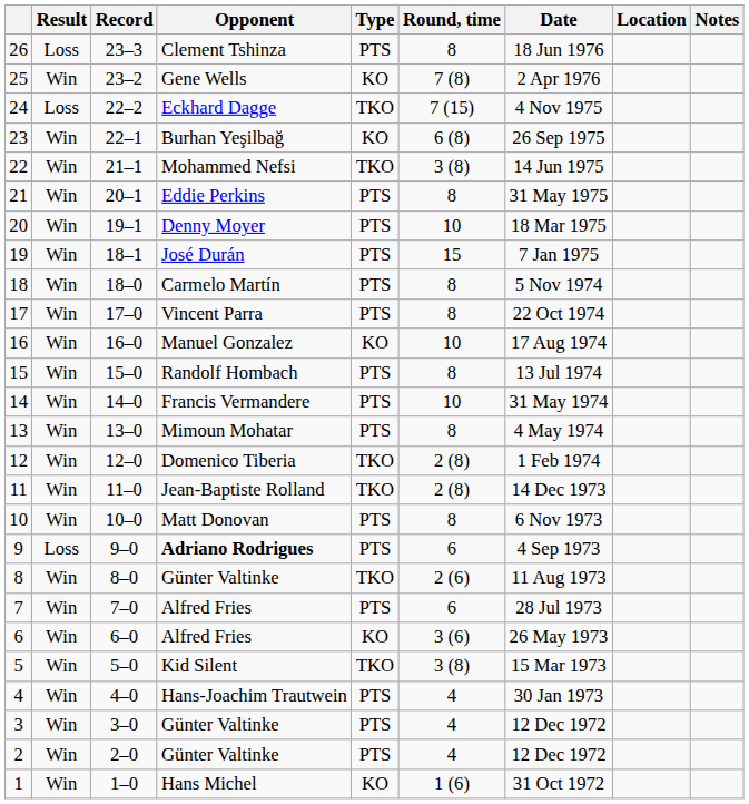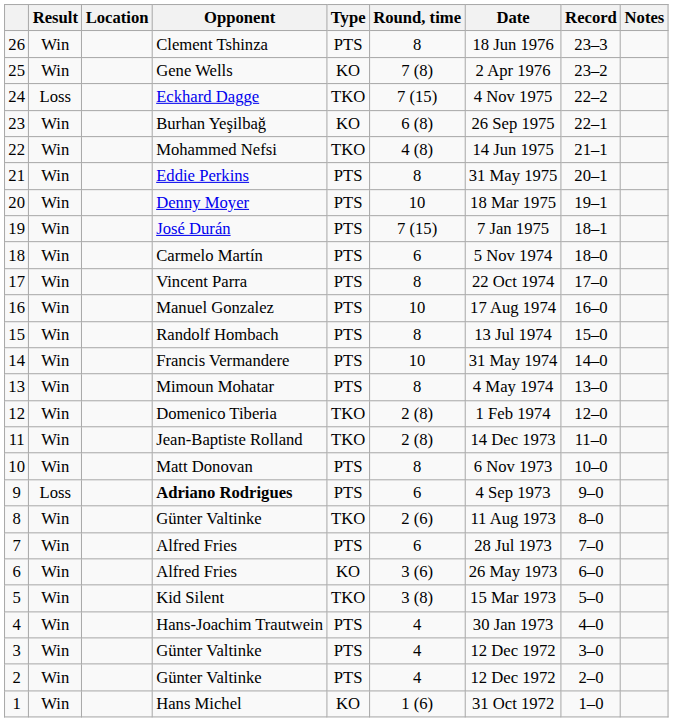columns swapped: Record <-> Location
26 | Result: Loss -> Win
22 | Round, time: 3 (8) -> 4 (8)
19 | Round, time: 15 -> 7 (15)
18 | Round, time: 8 -> 6
16 | Type: KO -> PTS
